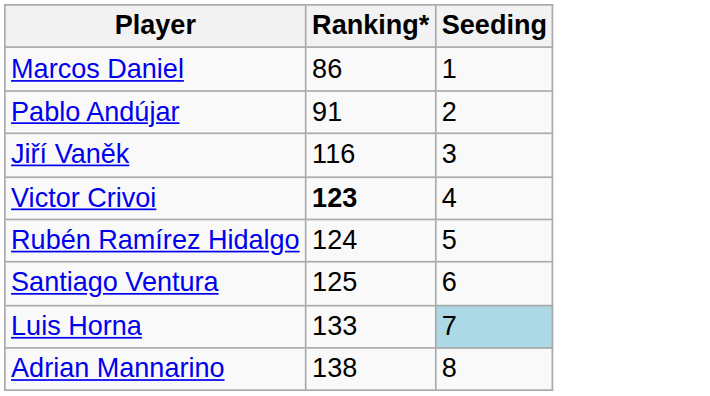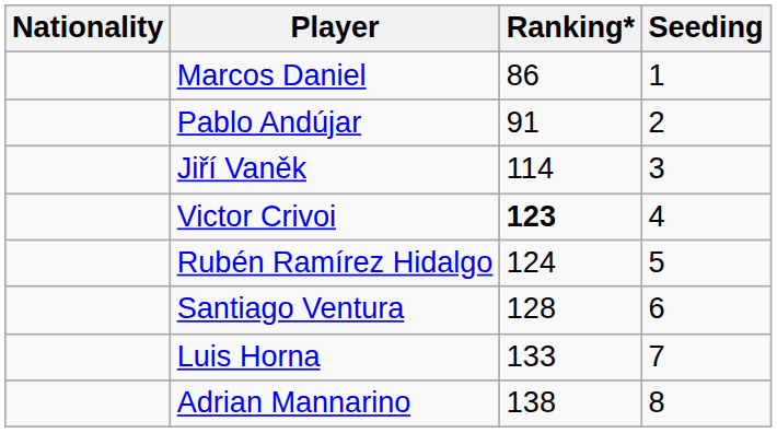+ column: Nationality
Jiří Vaněk | Ranking*: 116 -> 114
Santiago Ventura | Ranking*: 125 -> 128
Luis Horna | Seeding: lightblue background -> no background
